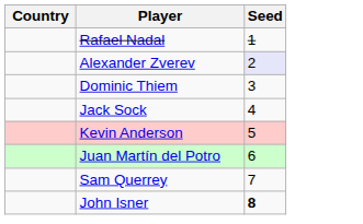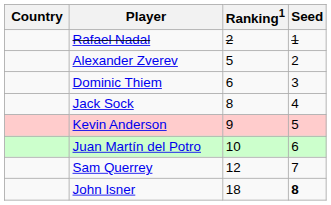+ column: Ranking1 | 2 | 5 | 6 | 8 | 9 | 10 | 12 | 18
Alexander Zverev | Seed: lavender background -> no background
